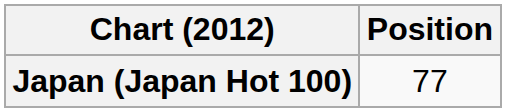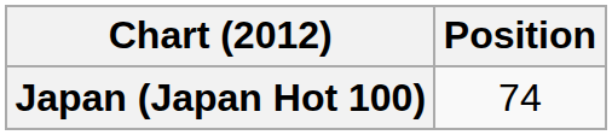Japan (Japan Hot 100) | Position: 77 -> 74
